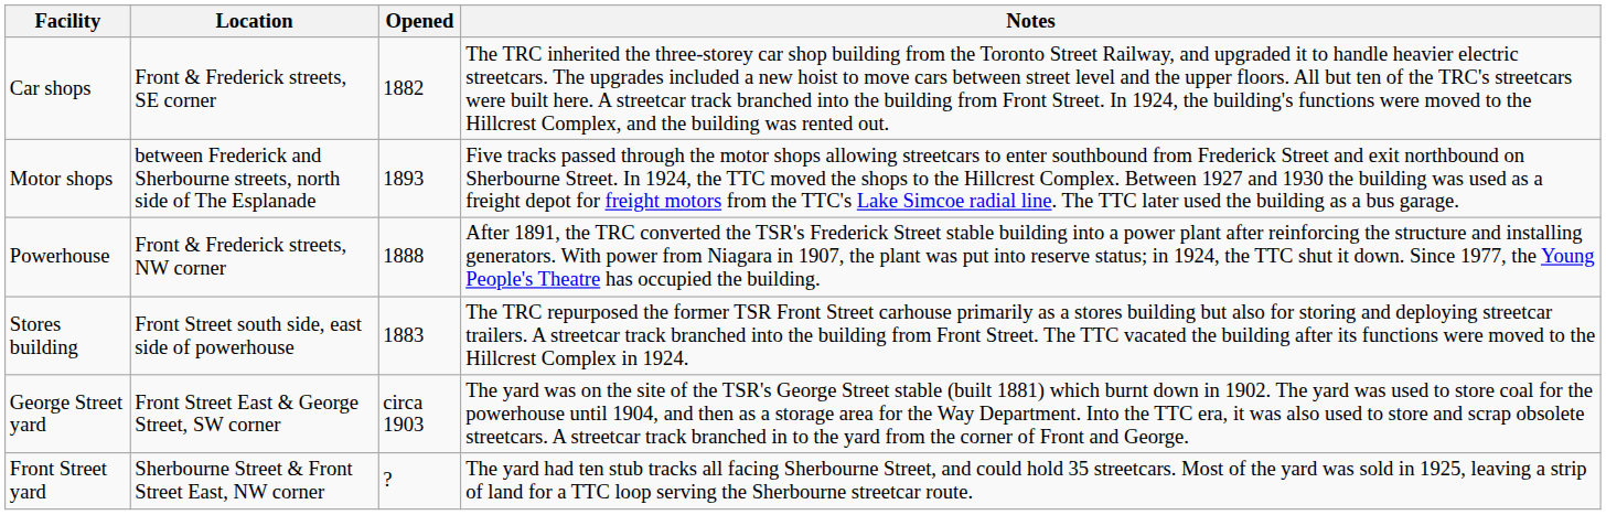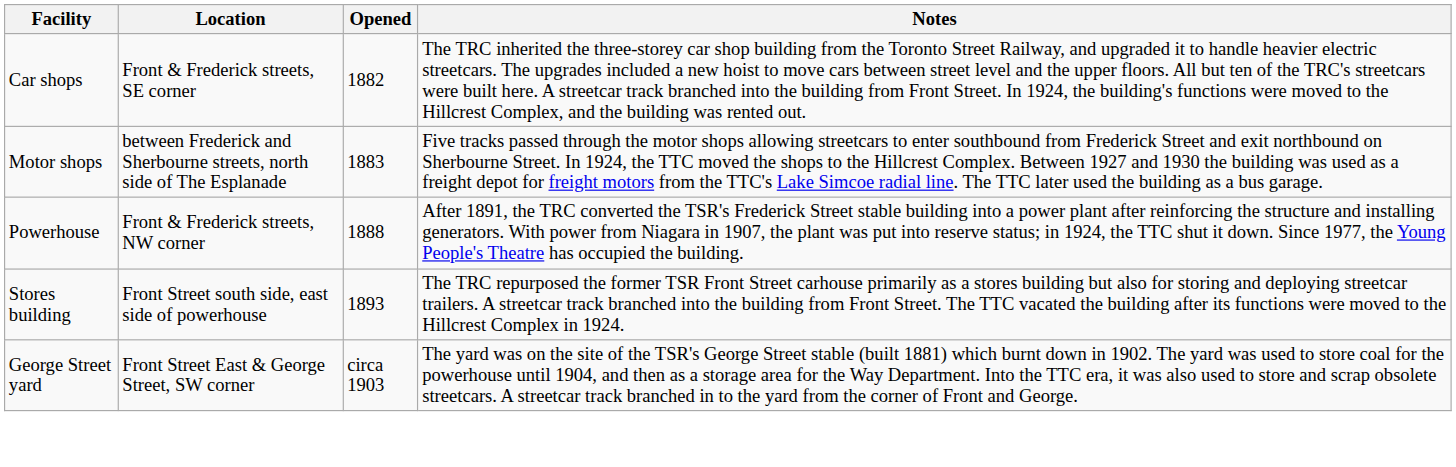Motor shops | Opened: 1893 -> 1883
Stores building | Opened: 1883 -> 1893
- row: Front Street yard | Sherbourne Street & Front Street East, NW corner | ? | The yard had ten stub tracks all facing Sherbourne Street, and could hold 35 streetcars. Most of the yard was sold in 1925, leaving a strip of land for a TTC loop serving the Sherbourne streetcar route.
